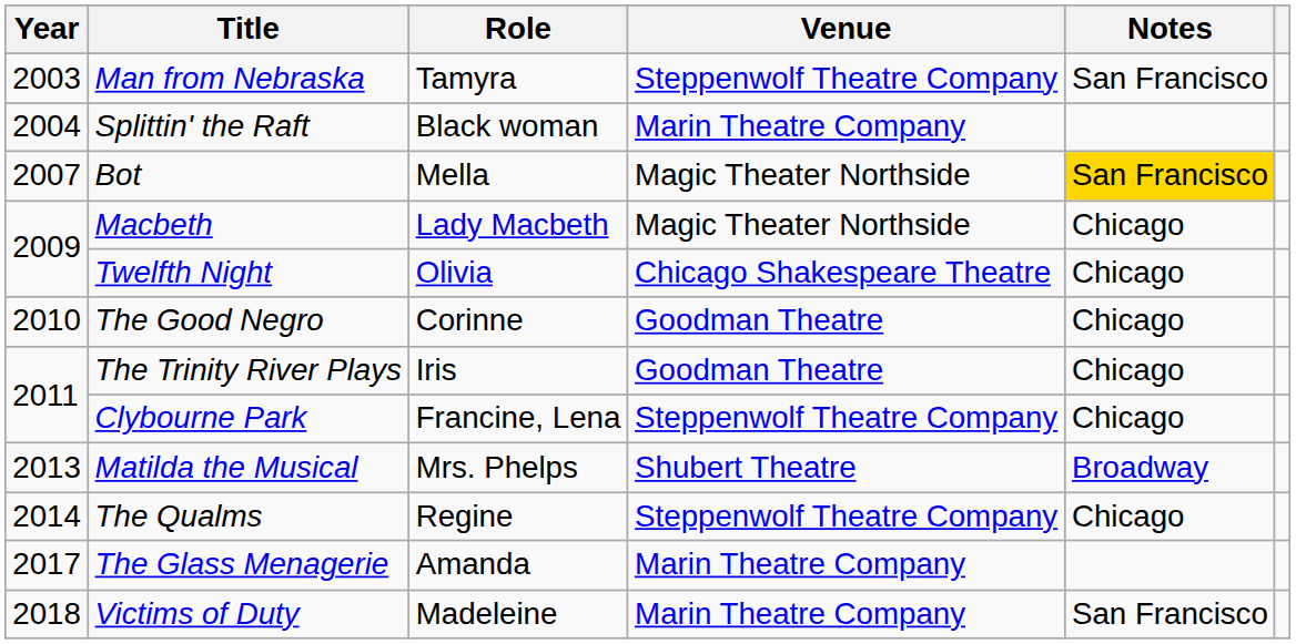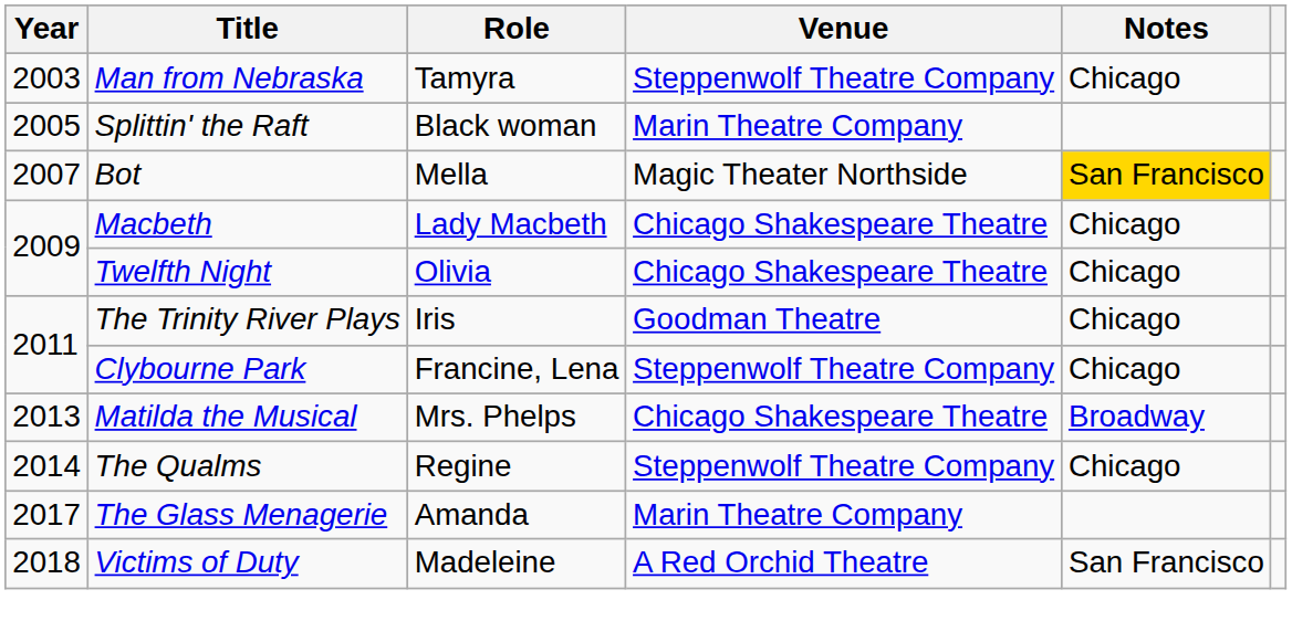Man from Nebraska | Notes: San Francisco -> Chicago
Splittin' the Raft | Year: 2004 -> 2005
Macbeth | Venue: Magic Theater Northside -> Chicago Shakespeare Theatre
- row: 2010 | The Good Negro | Corinne | Goodman Theatre | Chicago
Matilda the Musical | Venue: Shubert Theatre -> Chicago Shakespeare Theatre
Victims of Duty | Venue: Marin Theatre Company -> A Red Orchid Theatre
